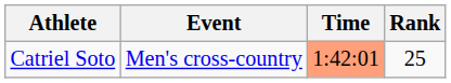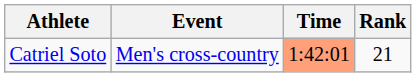Catriel Soto | Rank: 25 -> 21
